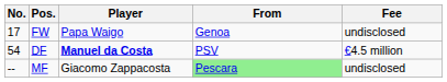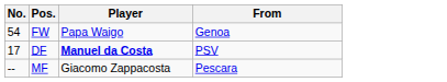- column: Fee | undisclosed | €4.5 million | undisclosed
FW | No.: 17 -> 54
DF | No.: 54 -> 17
MF | From: lightgreen background -> no background
